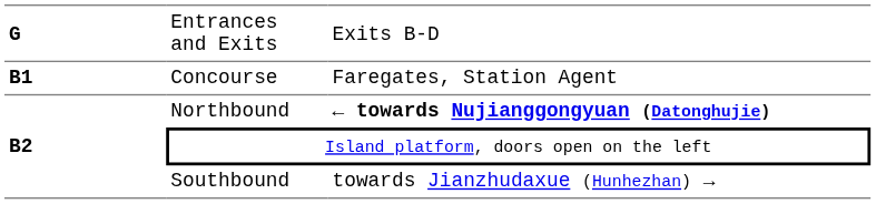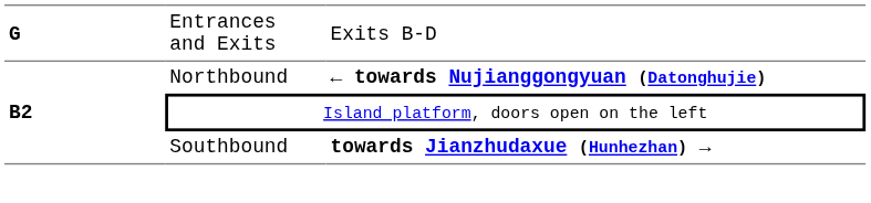- row: B1 | Concourse | Faregates, Station Agent
Southbound | column 3: normal -> bold
